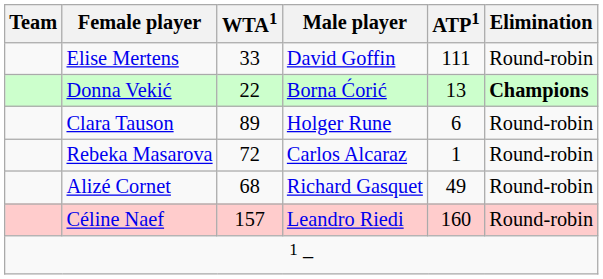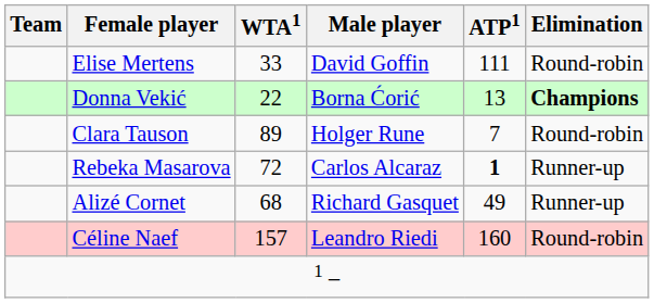Clara Tauson | ATP1: 6 -> 7
Rebeka Masarova | ATP1: normal -> bold
Rebeka Masarova | Elimination: Round-robin -> Runner-up
Alizé Cornet | Elimination: Round-robin -> Runner-up
